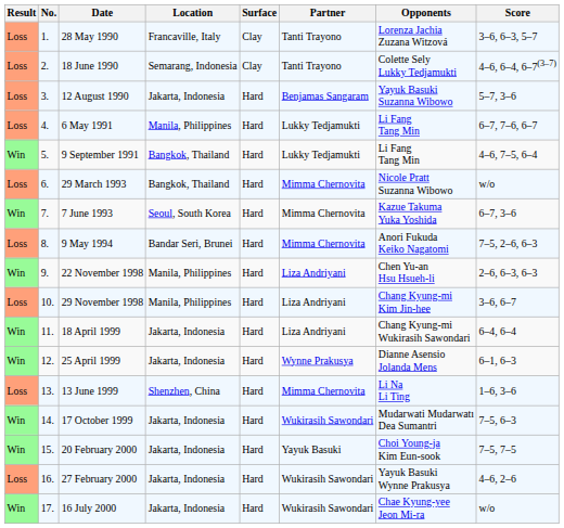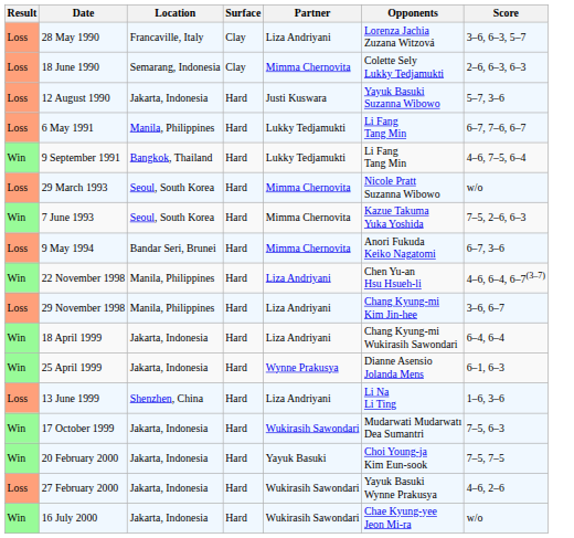- column: No. | 1. | 2. | 3. | 4. | 5. | 6. | 7. | 8. | 9. | 10. | 11. | 12. | 13. | 14. | 15. | 16. | 17.
28 May 1990 | Partner: Tanti Trayono -> Liza Andriyani
18 June 1990 | Partner: Tanti Trayono -> Mimma Chernovita
18 June 1990 | Score: 4–6, 6–4, 6–7(3–7) -> 2–6, 6–3, 6–3
12 August 1990 | Partner: Benjamas Sangaram -> Justi Kuswara
29 March 1993 | Location: Bangkok, Thailand -> Seoul, South Korea
7 June 1993 | Score: 6–7, 3–6 -> 7–5, 2–6, 6–3
9 May 1994 | Score: 7–5, 2–6, 6–3 -> 6–7, 3–6
22 November 1998 | Score: 2–6, 6–3, 6–3 -> 4–6, 6–4, 6–7(3–7)
13 June 1999 | Partner: Mimma Chernovita -> Liza Andriyani
